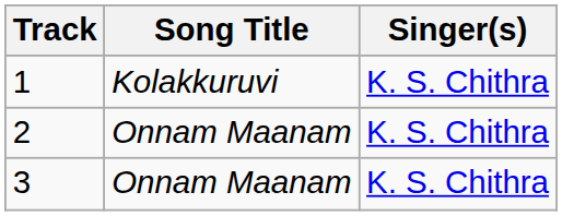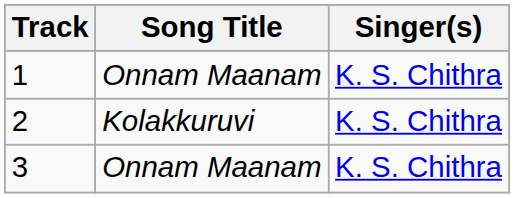1 | Song Title: Kolakkuruvi -> Onnam Maanam
2 | Song Title: Onnam Maanam -> Kolakkuruvi
